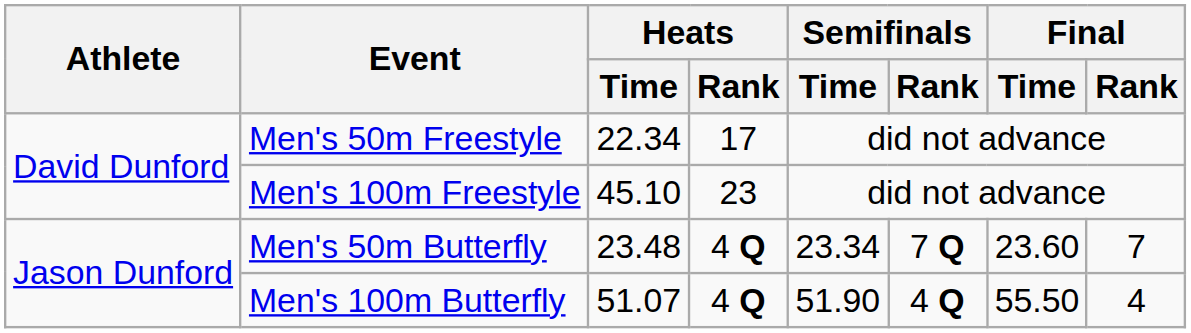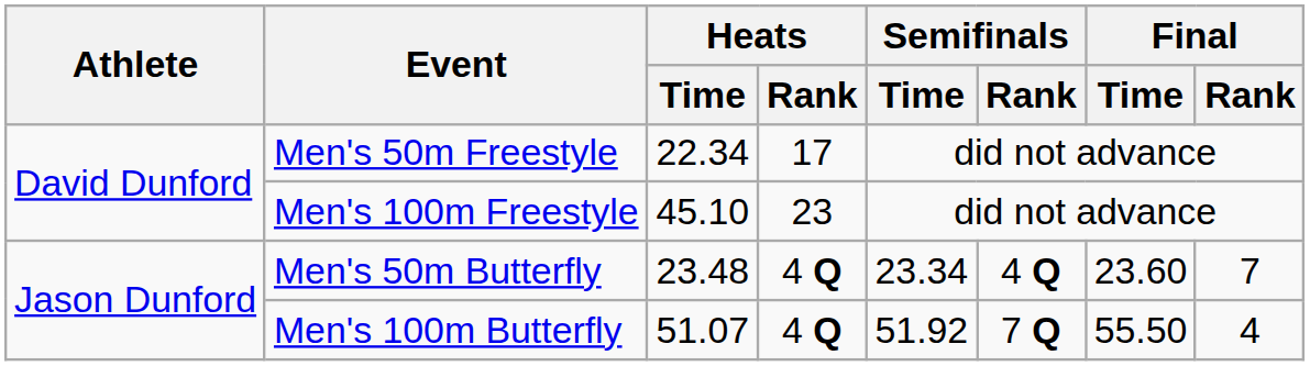Men's 50m Butterfly | Semifinals / Rank: 7 Q -> 4 Q
Men's 100m Butterfly | Semifinals / Time: 51.90 -> 51.92
Men's 100m Butterfly | Semifinals / Rank: 4 Q -> 7 Q
